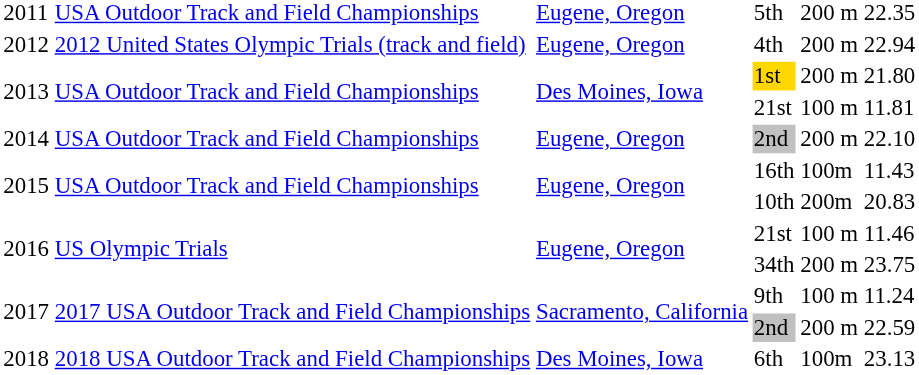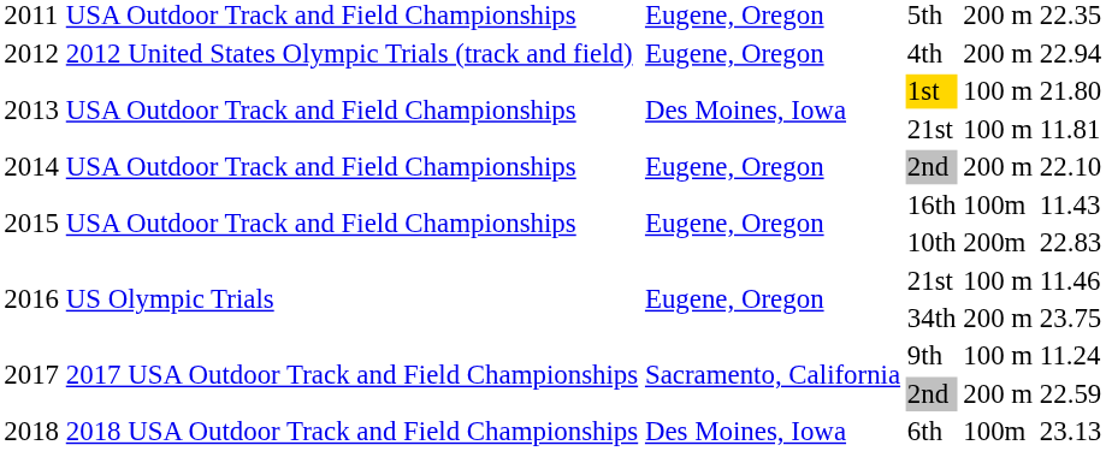1st | column 5: 200 m -> 100 m
10th | column 6: 20.83 -> 22.83
